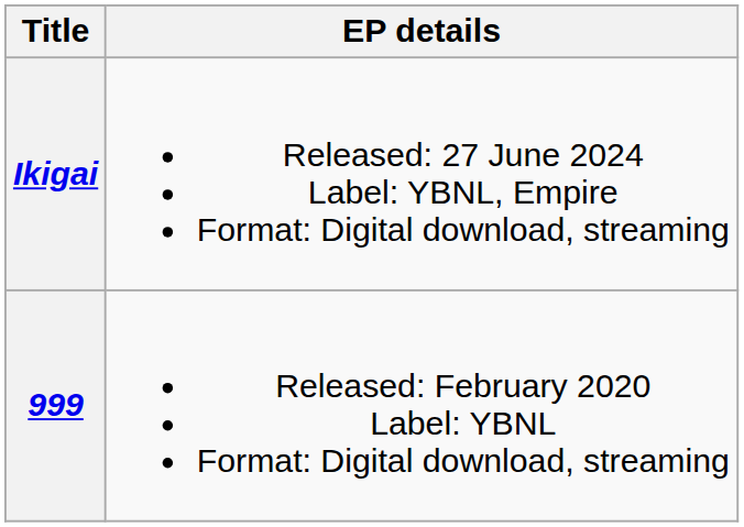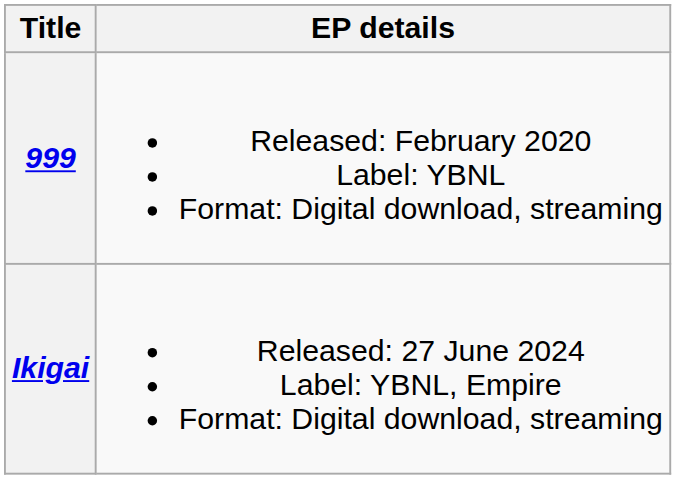rows swapped: 999 <-> Ikigai
